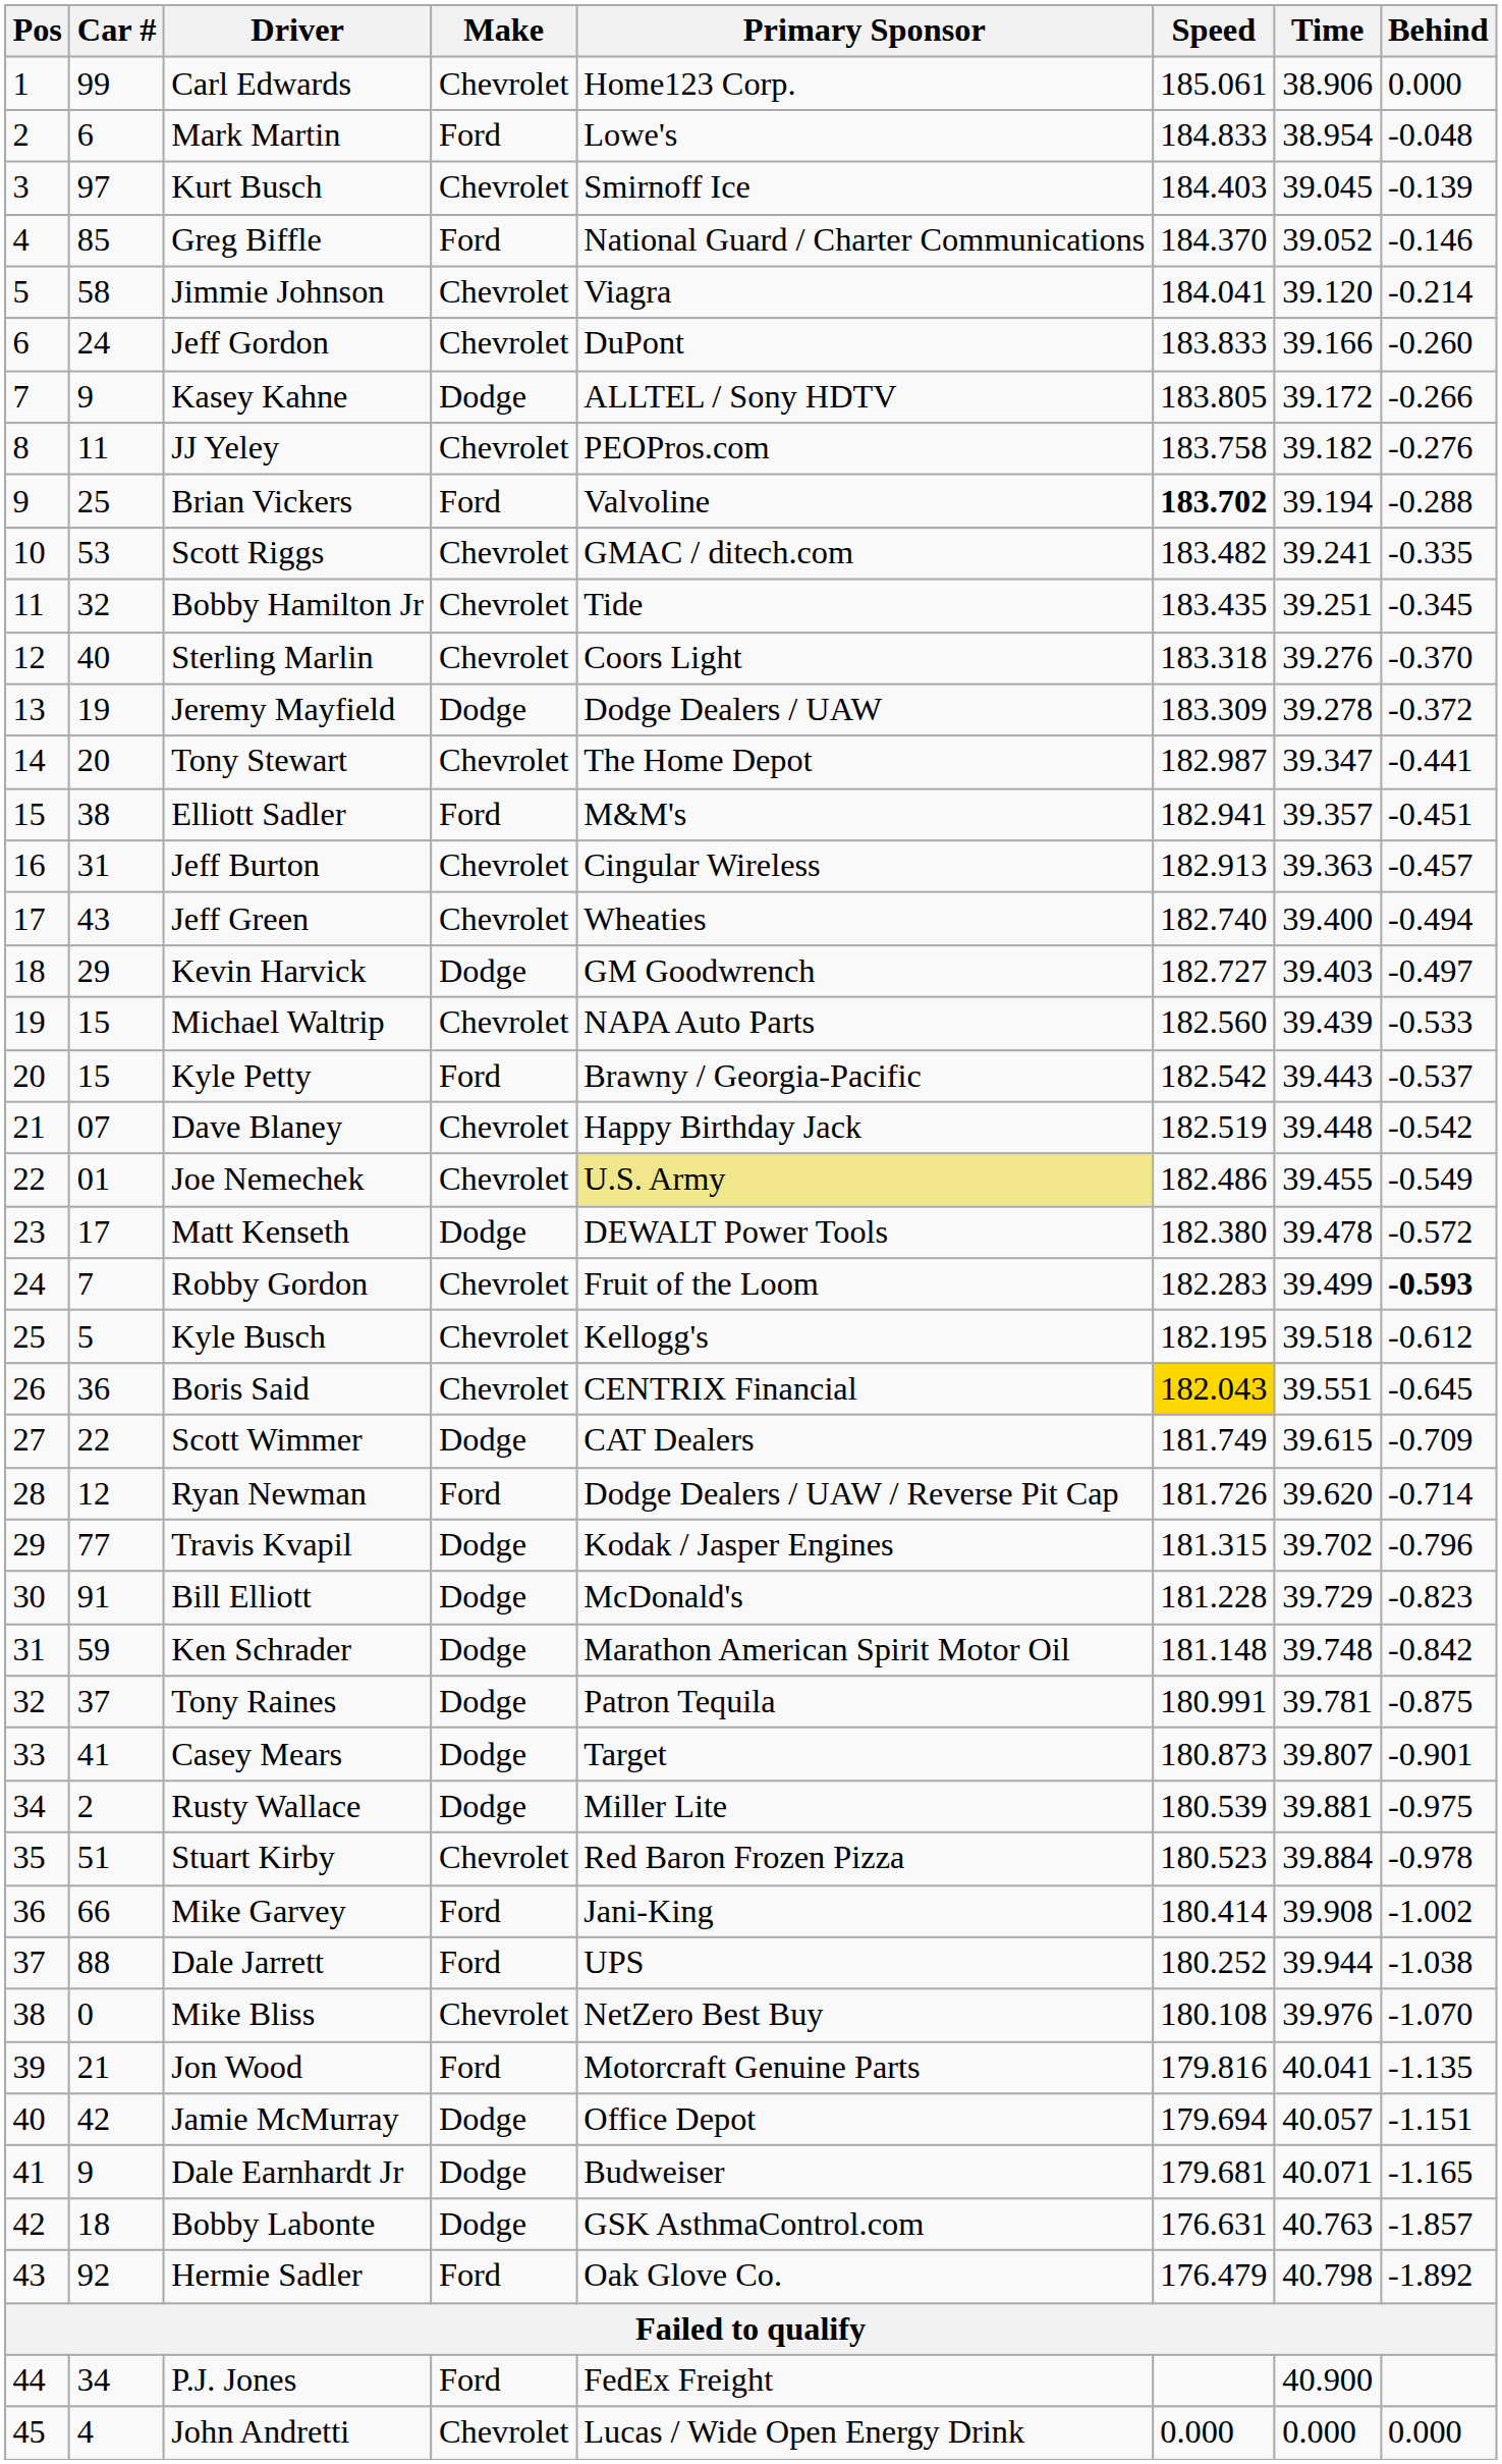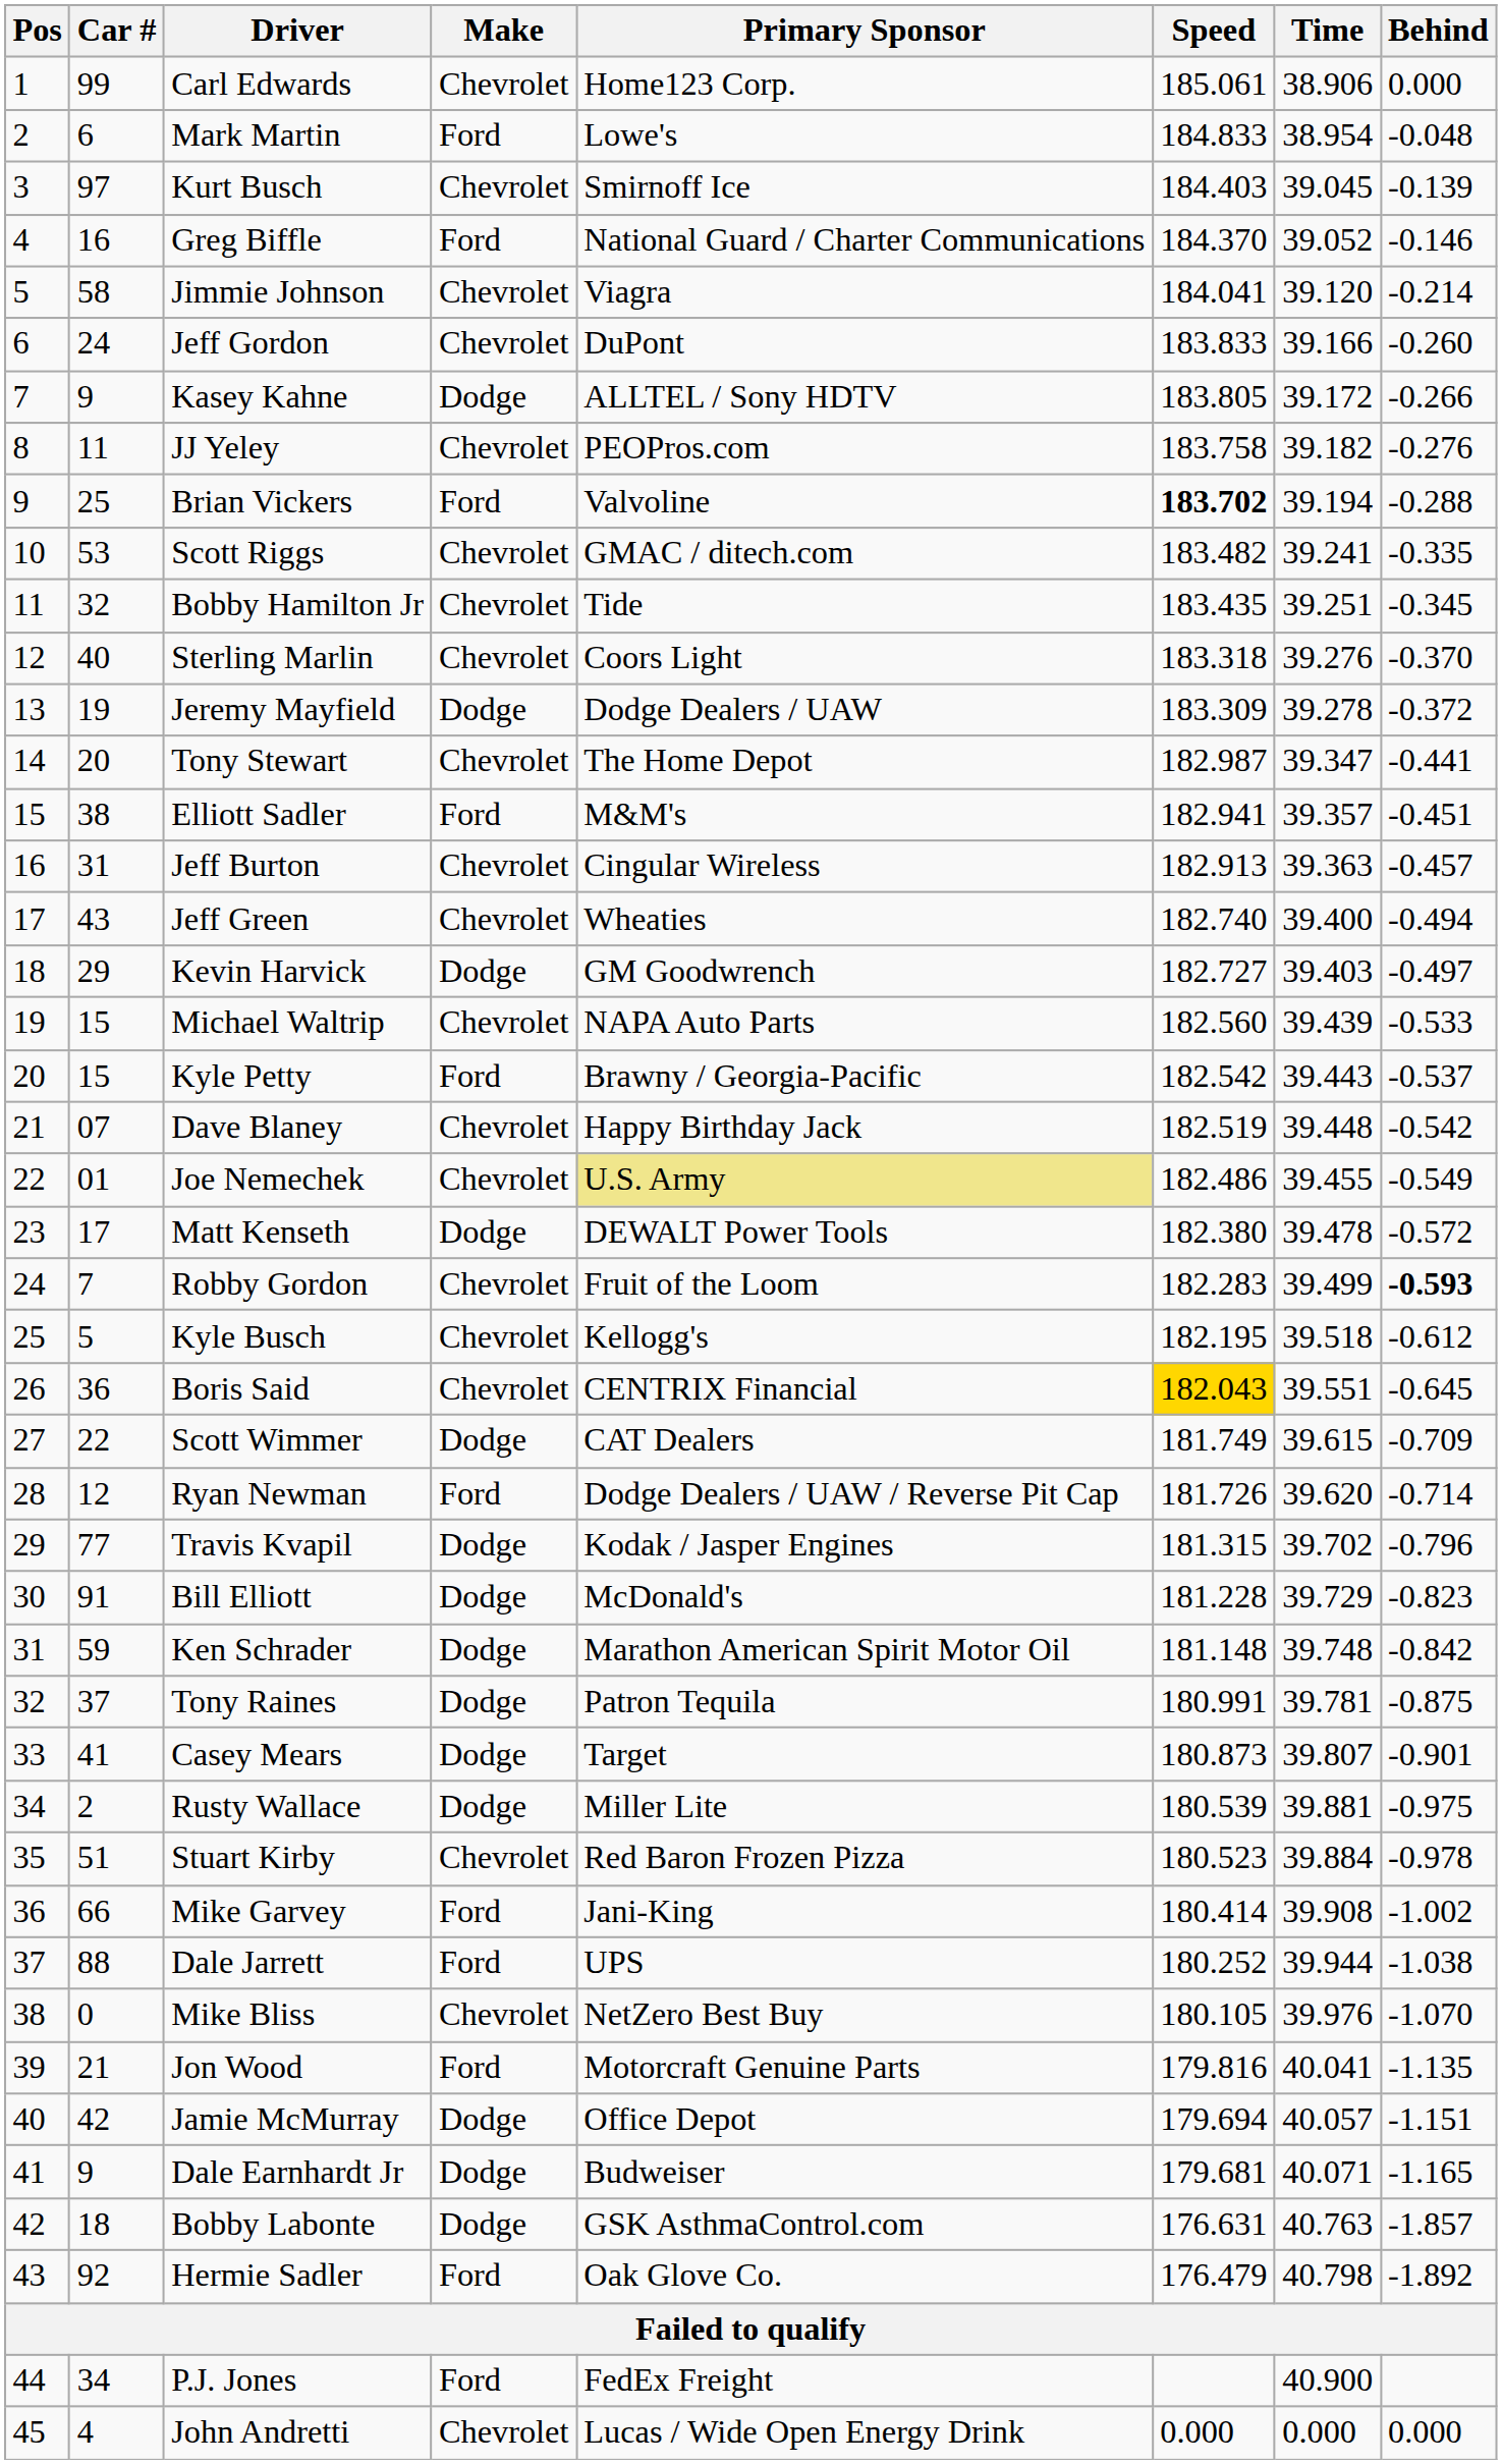Greg Biffle | Car #: 85 -> 16
Mike Bliss | Speed: 180.108 -> 180.105
